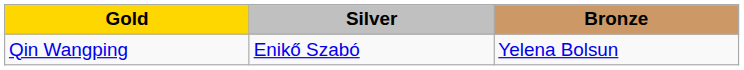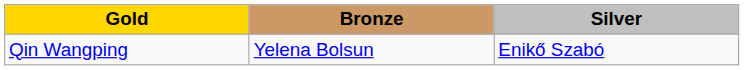columns swapped: Silver <-> Bronze
